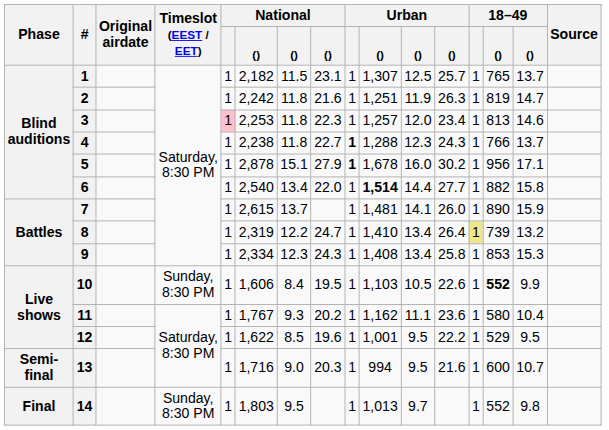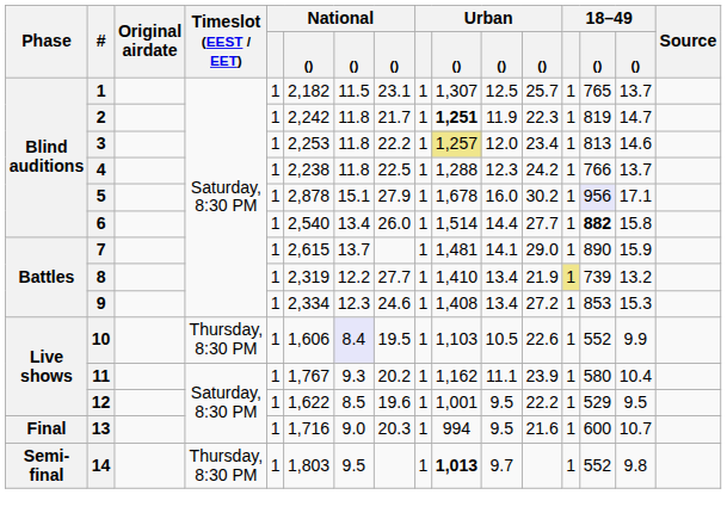2 | column 8: 21.6 -> 21.7
2 | column 10: normal -> bold
2 | column 12: 26.3 -> 22.3
3 | National: pink background -> no background
3 | column 8: 22.3 -> 22.2
3 | column 10: no background -> khaki background
4 | column 8: 22.7 -> 22.5
4 | Urban: bold -> normal
4 | column 12: 24.3 -> 24.2
5 | Urban: bold -> normal
5 | column 14: no background -> lavender background
6 | column 8: 22.0 -> 26.0
6 | column 10: bold -> normal
6 | column 14: normal -> bold
7 | column 12: 26.0 -> 29.0
8 | column 8: 24.7 -> 27.7
8 | column 12: 26.4 -> 21.9
9 | column 8: 24.3 -> 24.6
9 | column 12: 25.8 -> 27.2
10 | Timeslot (EEST / EET): Sunday, 8:30 PM -> Thursday, 8:30 PM
10 | column 7: no background -> lavender background
10 | column 14: bold -> normal
11 | column 12: 23.6 -> 23.9
13 | Phase: Semi-final -> Final
14 | Phase: Final -> Semi-final
14 | Timeslot (EEST / EET): Sunday, 8:30 PM -> Thursday, 8:30 PM
14 | column 10: normal -> bold
